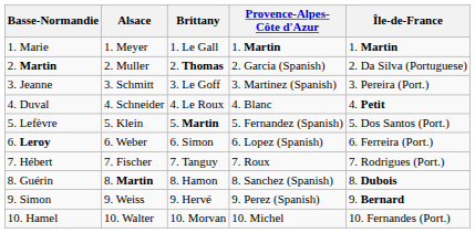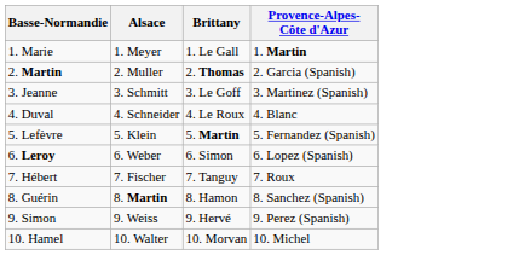- column: Île-de-France | 1. Martin | 2. Da Silva (Portuguese) | 3. Pereira (Port.) | 4. Petit | 5. Dos Santos (Port.) | 6. Ferreira (Port.) | 7. Rodrigues (Port.) | 8. Dubois | 9. Bernard | 10. Fernandes (Port.)
